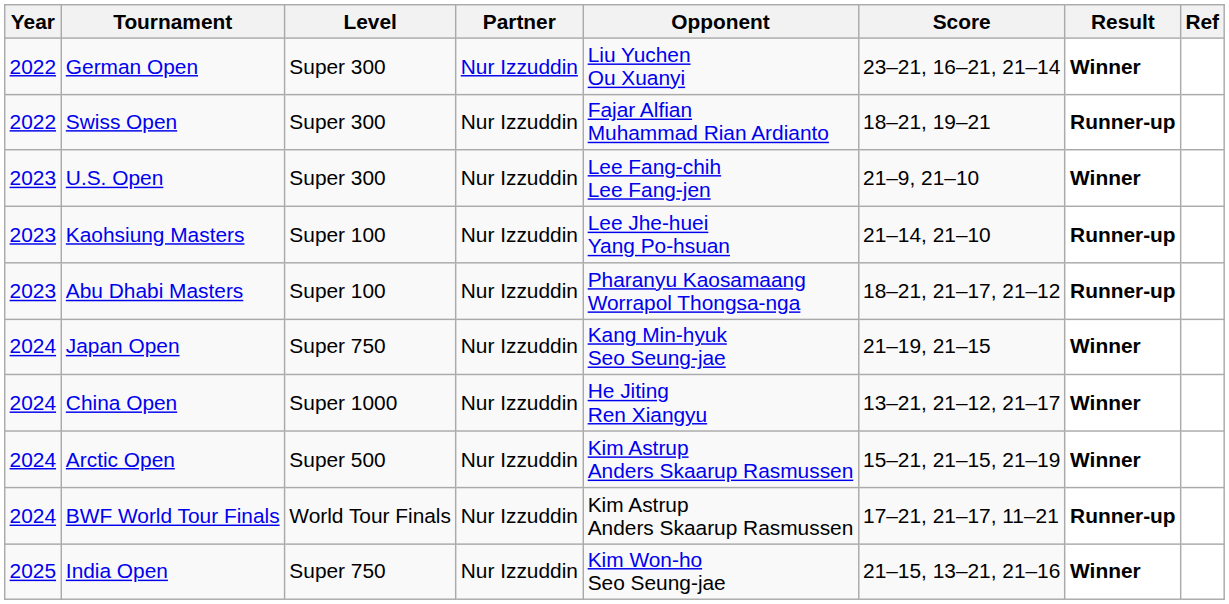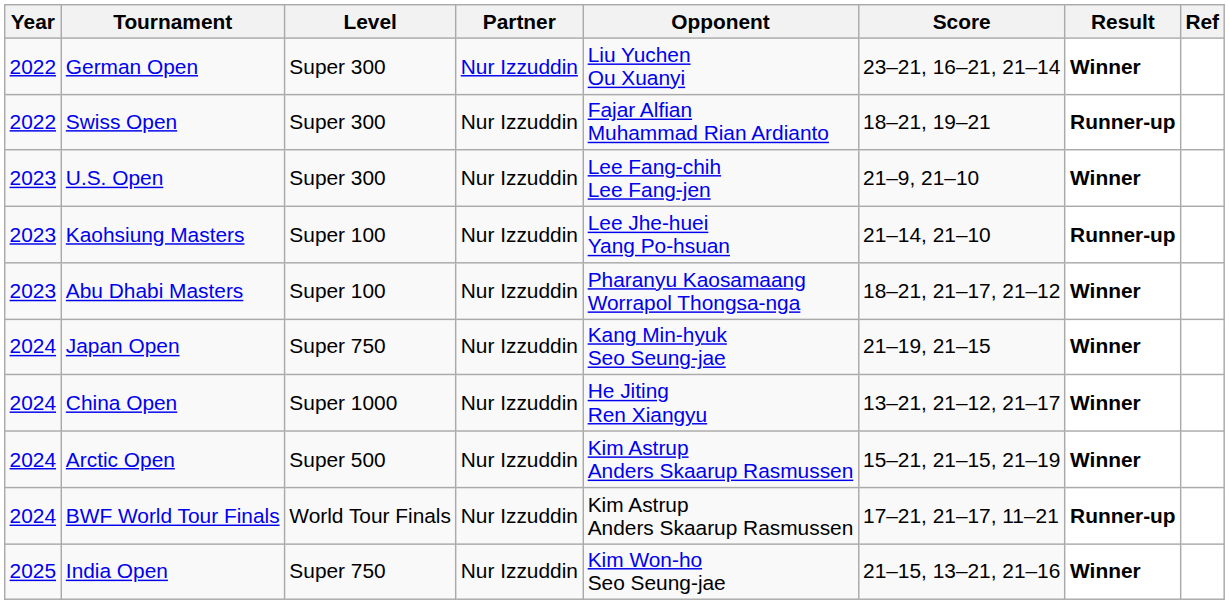Abu Dhabi Masters | Result: Runner-up -> Winner
